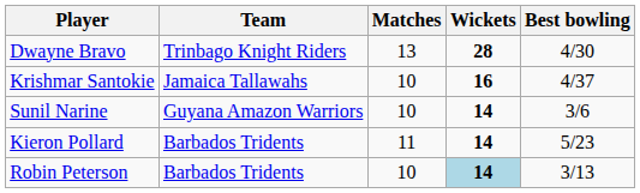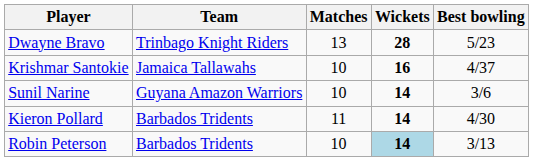Dwayne Bravo | Best bowling: 4/30 -> 5/23
Kieron Pollard | Best bowling: 5/23 -> 4/30
